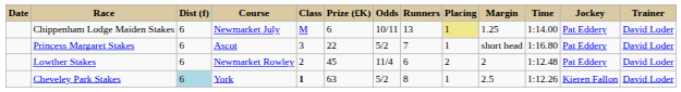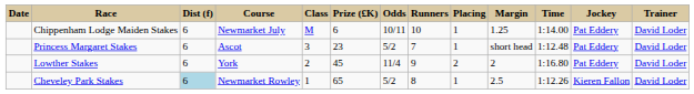Chippenham Lodge Maiden Stakes | Runners: 13 -> 10
Chippenham Lodge Maiden Stakes | Placing: khaki background -> no background
Princess Margaret Stakes | Prize (£K): 22 -> 23
Princess Margaret Stakes | Time: 1:16.80 -> 1:12.48
Lowther Stakes | Course: Newmarket Rowley -> York
Lowther Stakes | Runners: 6 -> 9
Lowther Stakes | Time: 1:12.48 -> 1:16.80
Cheveley Park Stakes | Course: York -> Newmarket Rowley
Cheveley Park Stakes | Class: bold -> normal
Cheveley Park Stakes | Prize (£K): 63 -> 65
